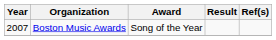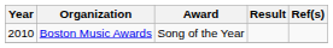Boston Music Awards | Year: 2007 -> 2010
